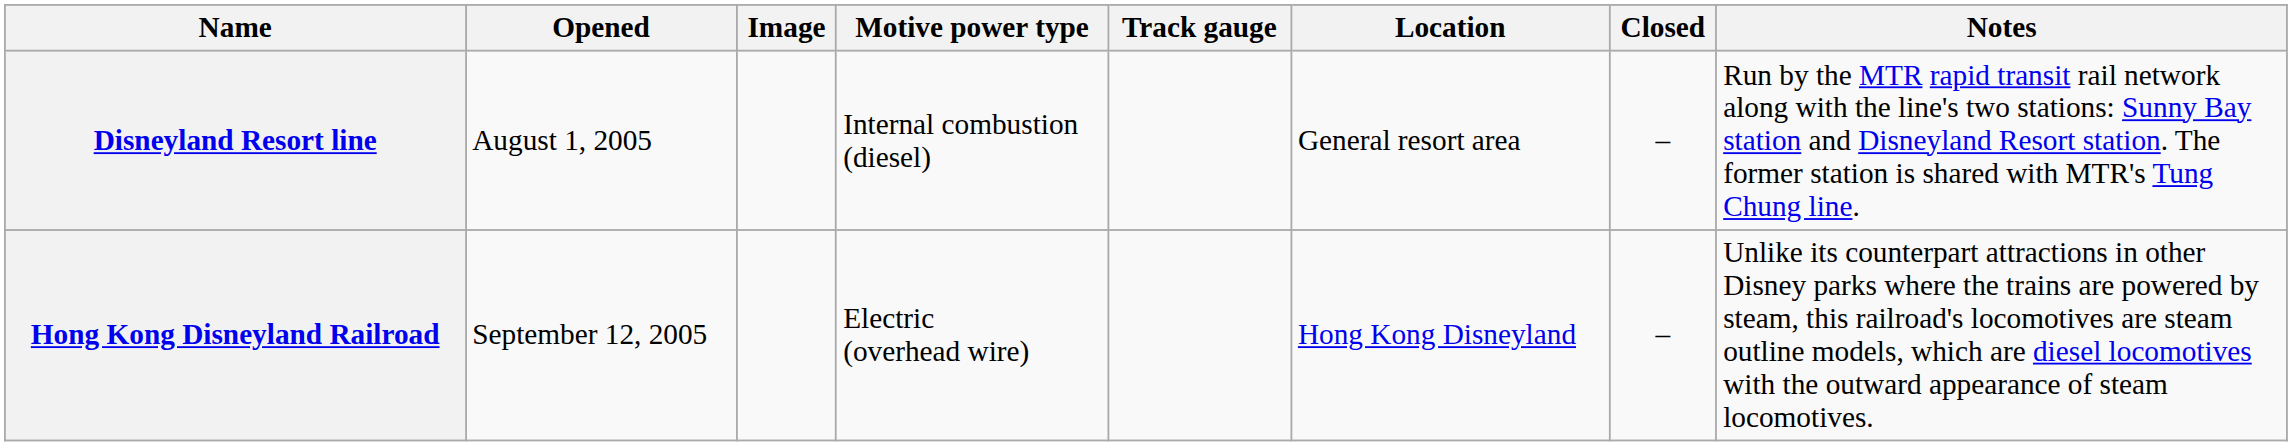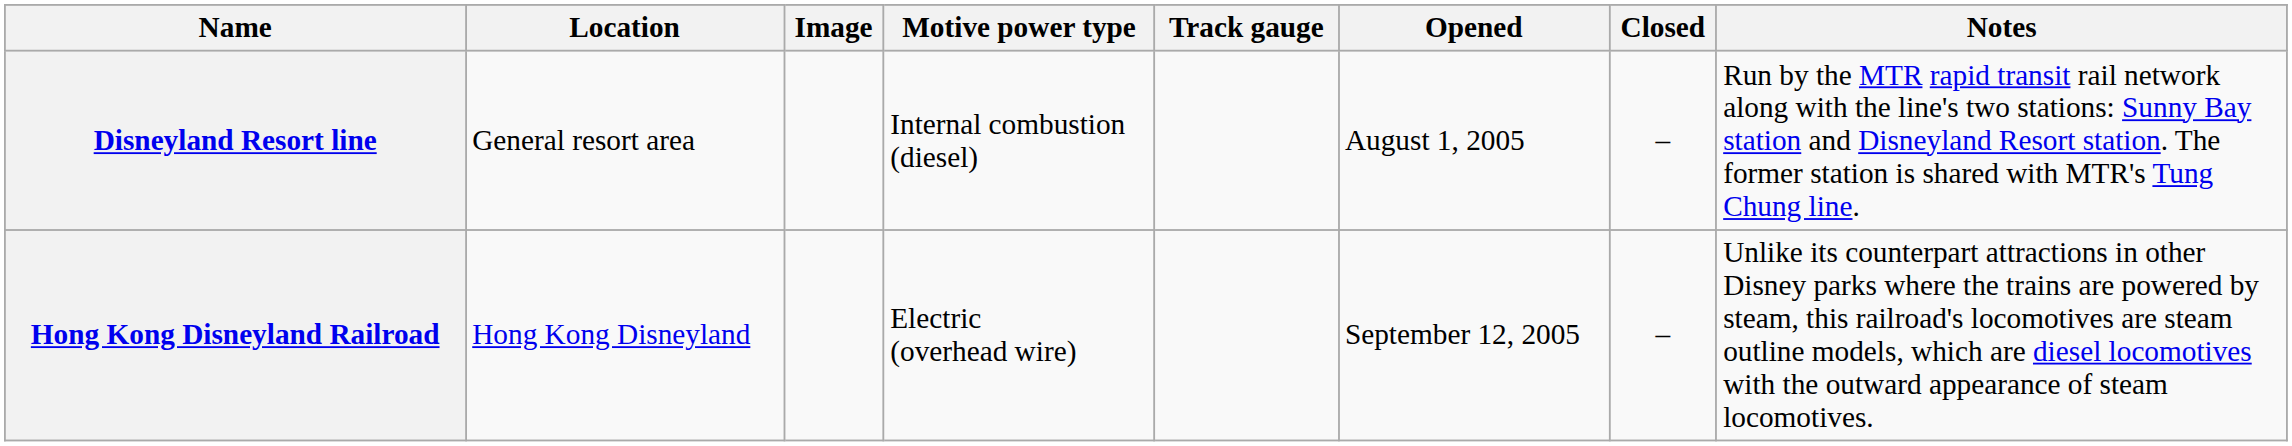columns swapped: Location <-> Opened
